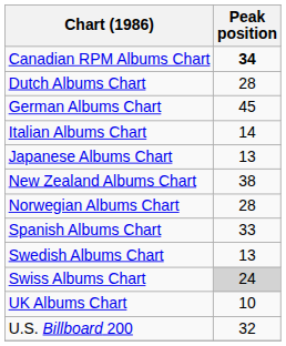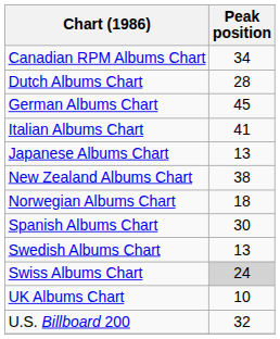Canadian RPM Albums Chart | Peak position: bold -> normal
Italian Albums Chart | Peak position: 14 -> 41
Norwegian Albums Chart | Peak position: 28 -> 18
Spanish Albums Chart | Peak position: 33 -> 30
